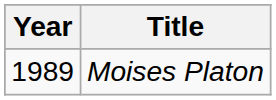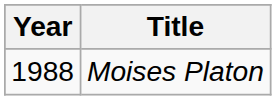Moises Platon | Year: 1989 -> 1988
